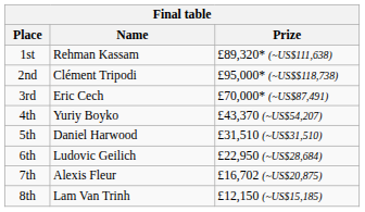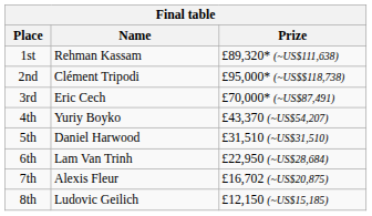6th | Name: Ludovic Geilich -> Lam Van Trinh
8th | Name: Lam Van Trinh -> Ludovic Geilich
